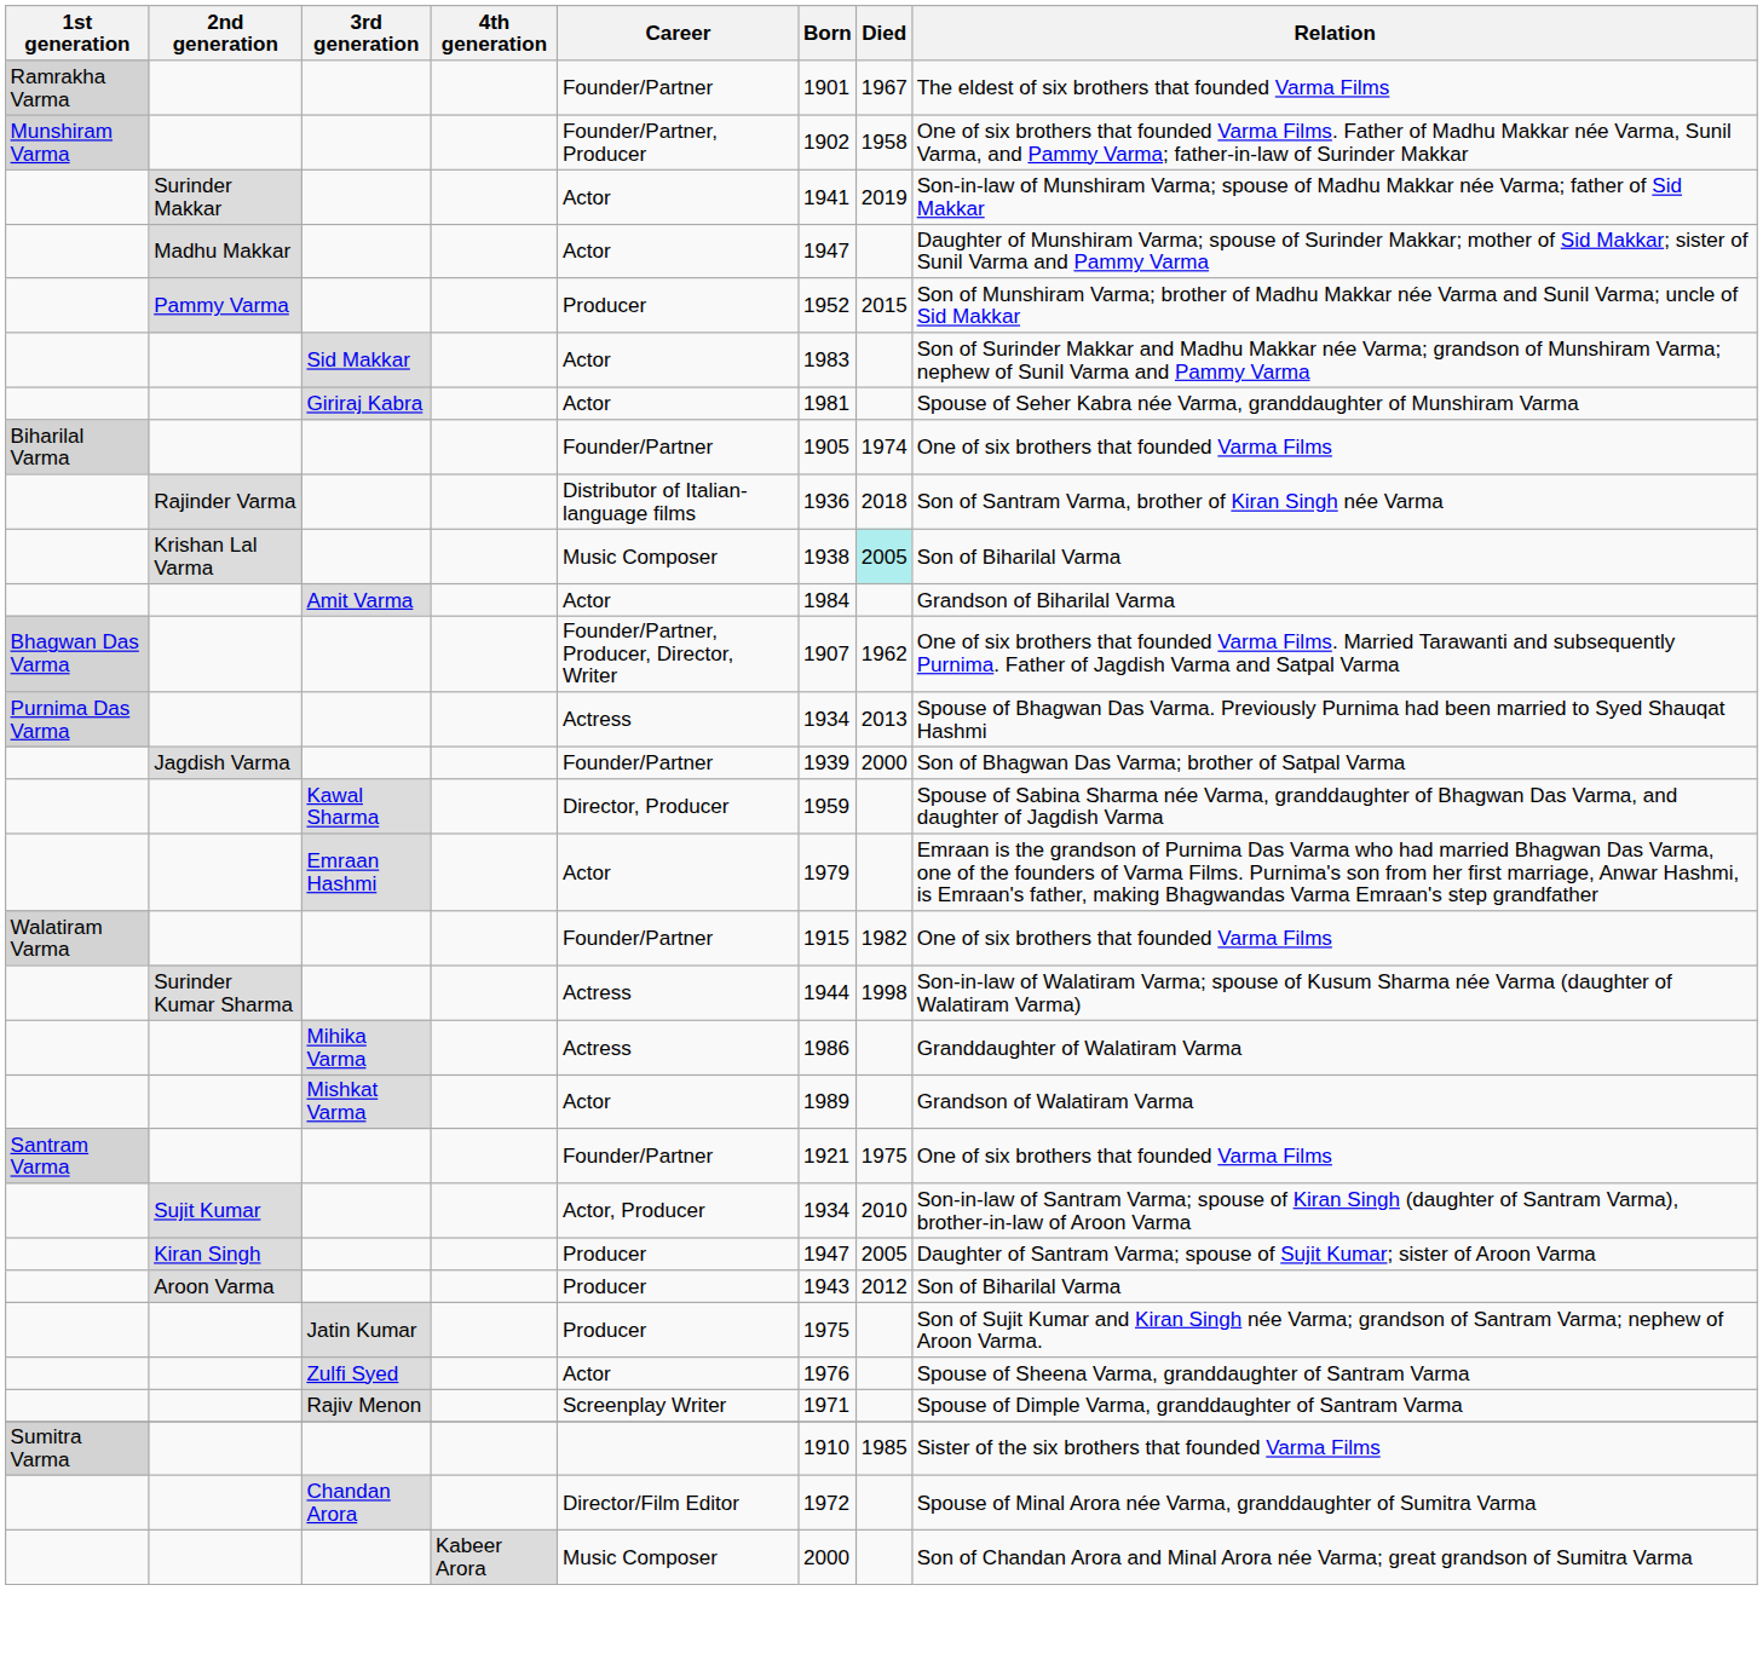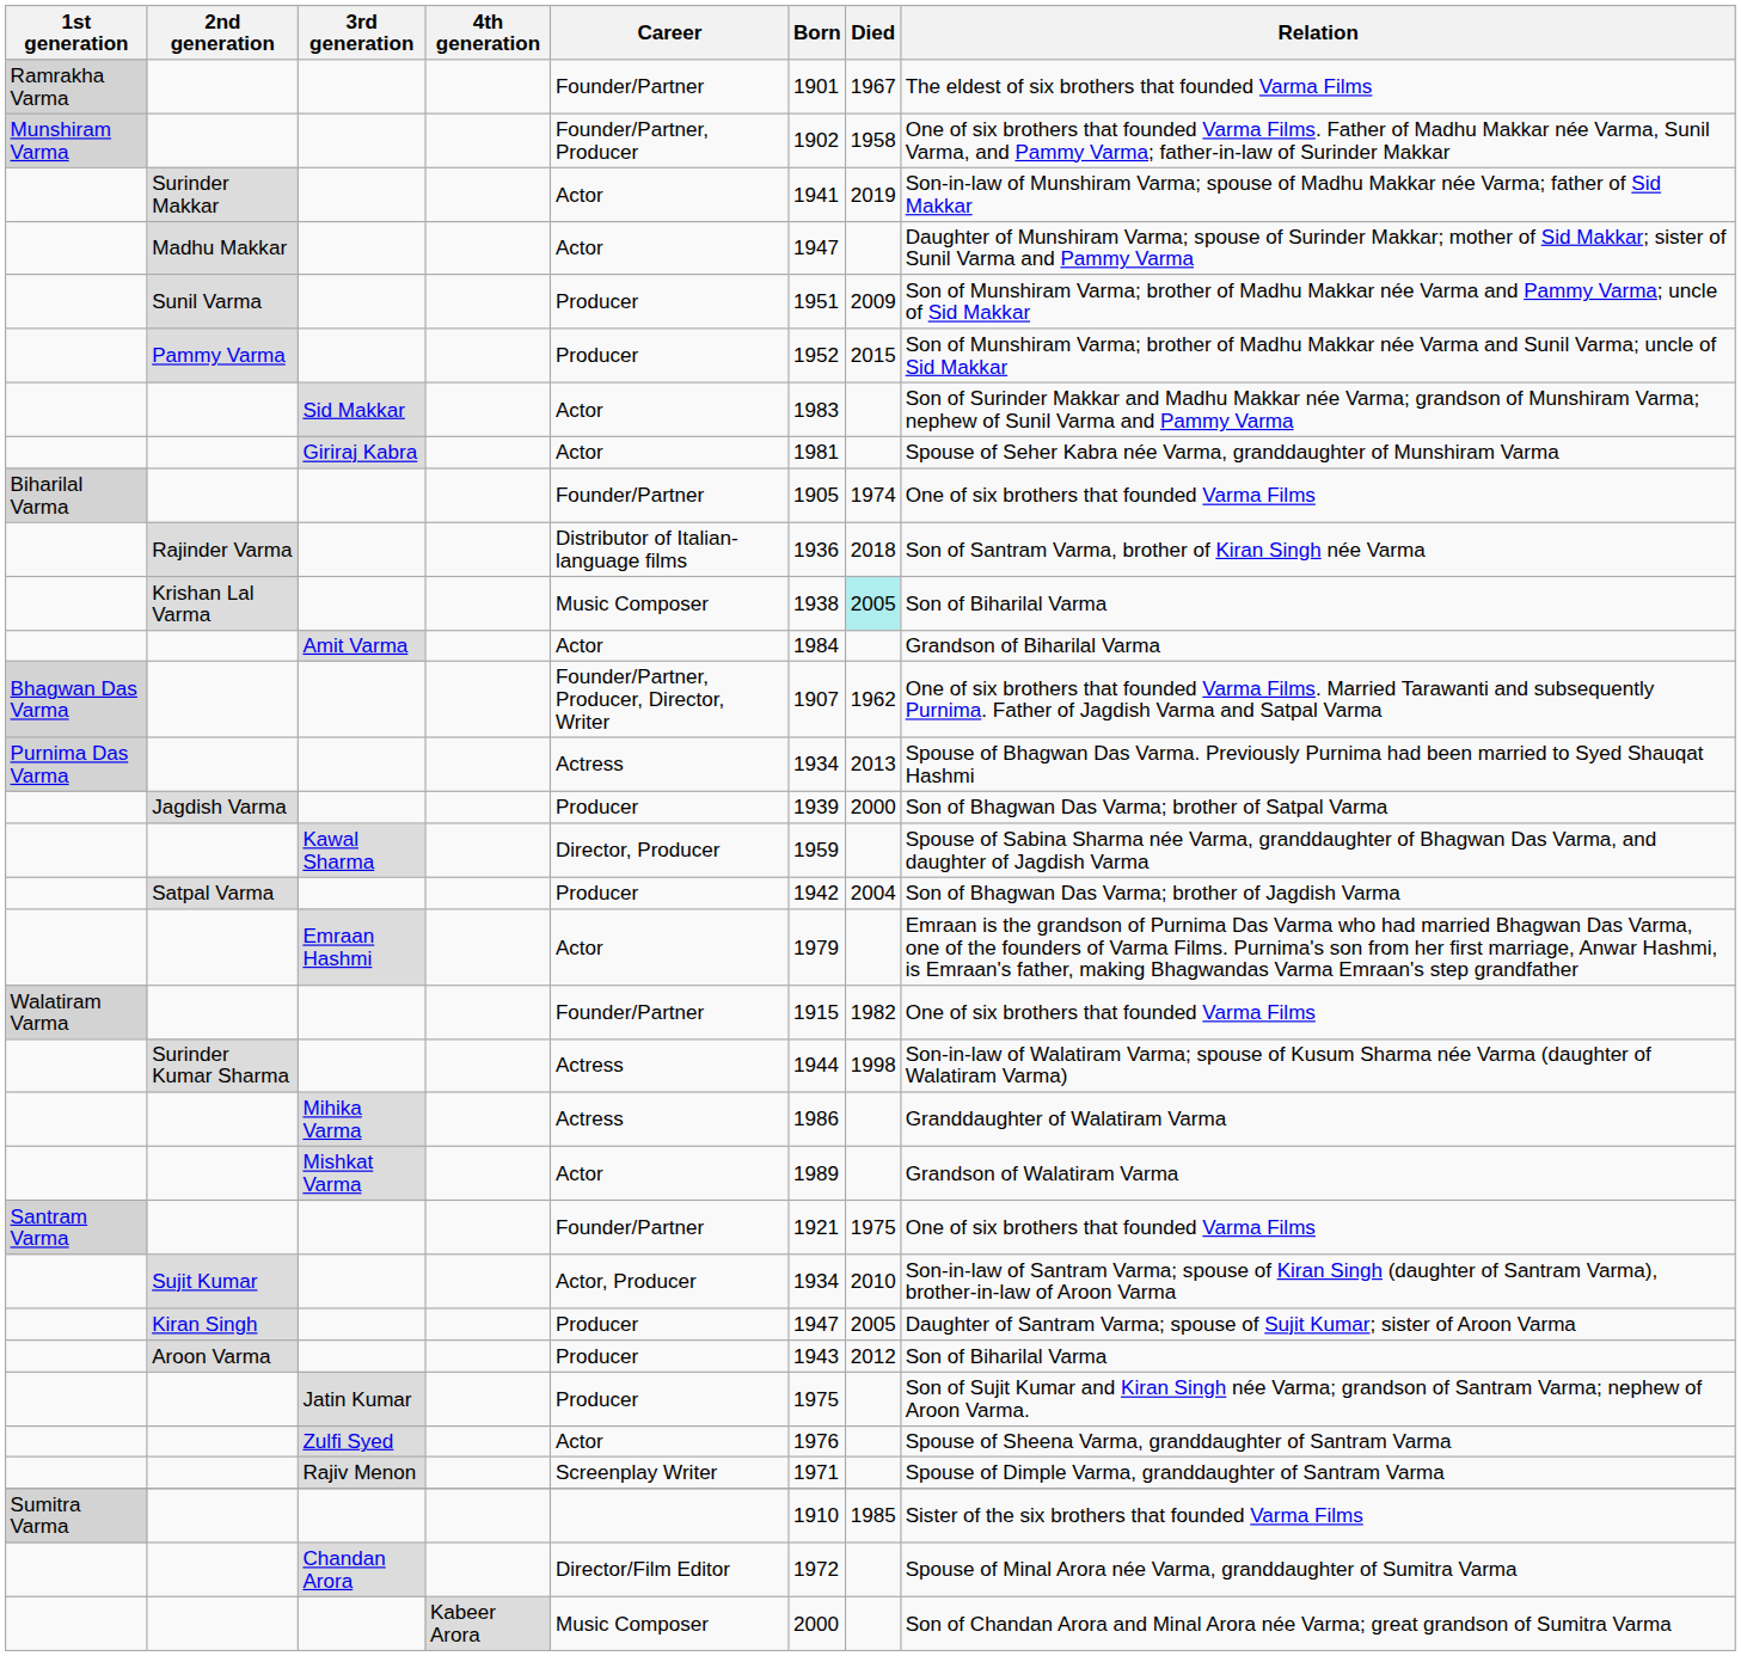+ row: Sunil Varma | Producer | 1951 | 2009 | Son of Munshiram Varma; brother of Madhu Makkar née Varma and Pammy Varma; uncle of Sid Makkar
Jagdish Varma | Career: Founder/Partner -> Producer
+ row: Satpal Varma | Producer | 1942 | 2004 | Son of Bhagwan Das Varma; brother of Jagdish Varma
